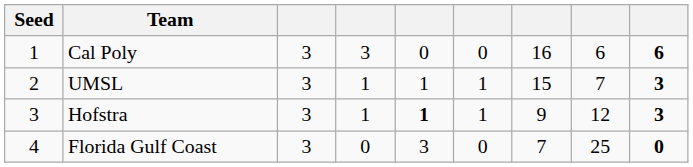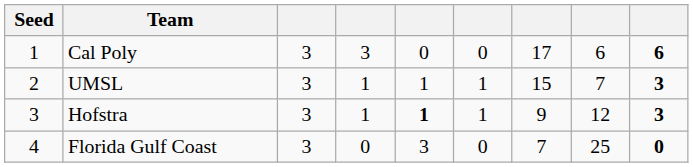Cal Poly | column 7: 16 -> 17
